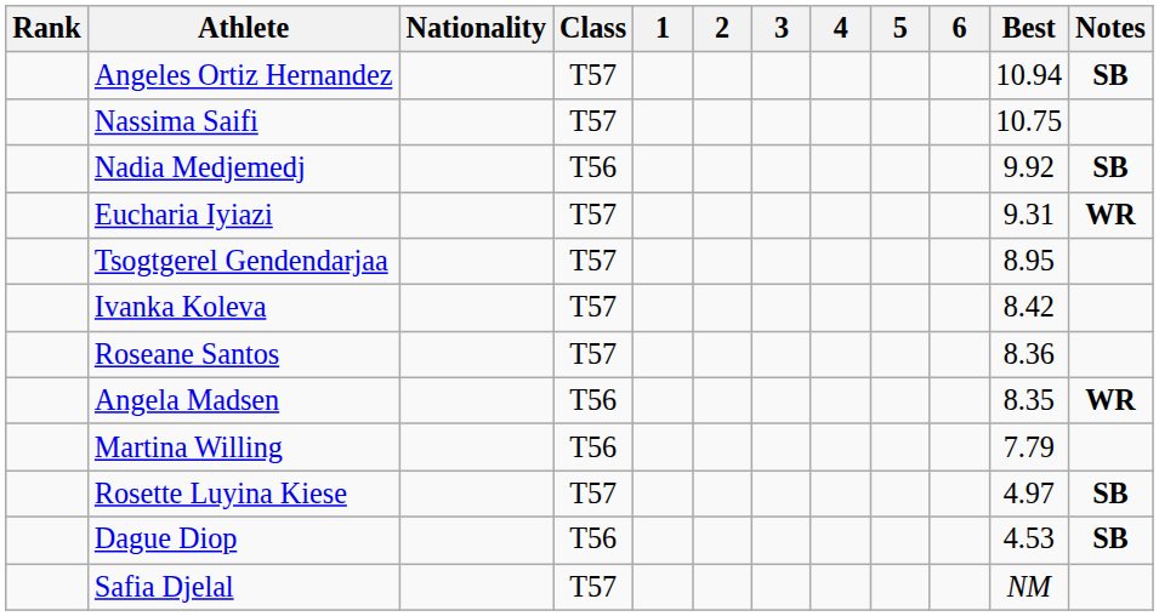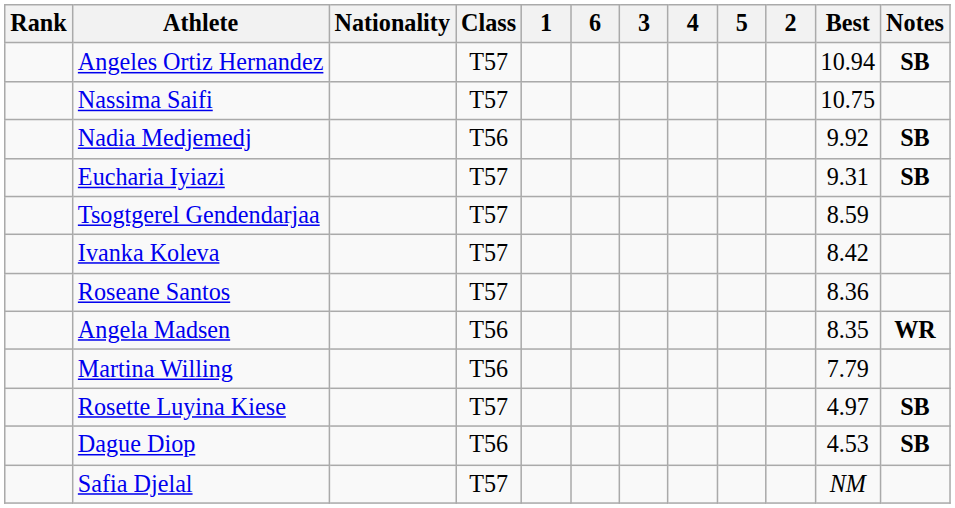columns swapped: 2 <-> 6
Eucharia Iyiazi | Notes: WR -> SB
Tsogtgerel Gendendarjaa | Best: 8.95 -> 8.59
